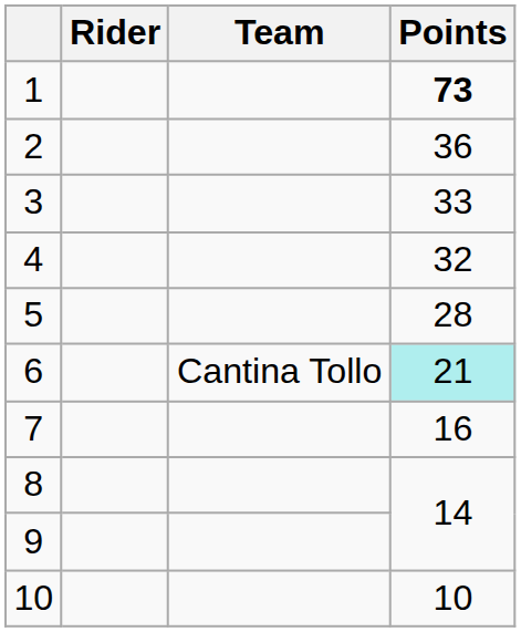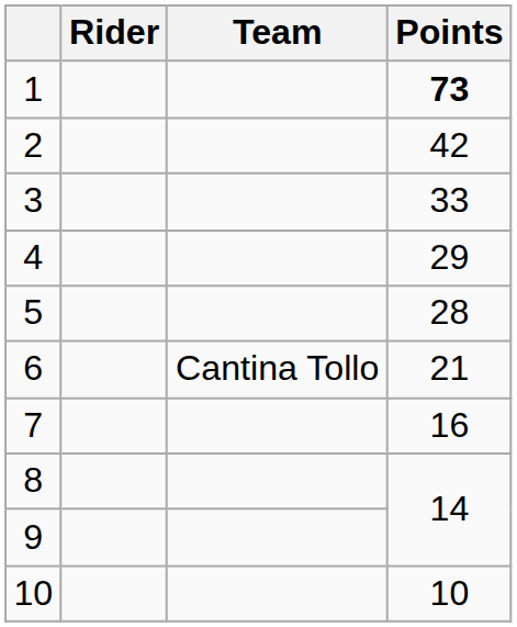2 | Points: 36 -> 42
4 | Points: 32 -> 29
6 | Points: paleturquoise background -> no background
